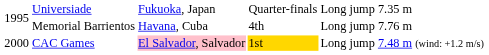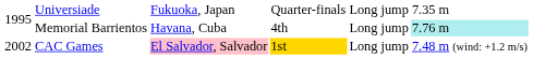Memorial Barrientos | column 6: no background -> paleturquoise background
CAC Games | column 1: 2000 -> 2002
